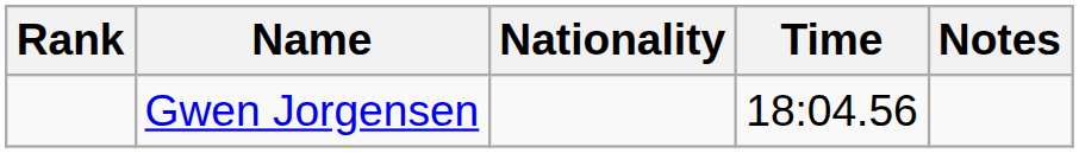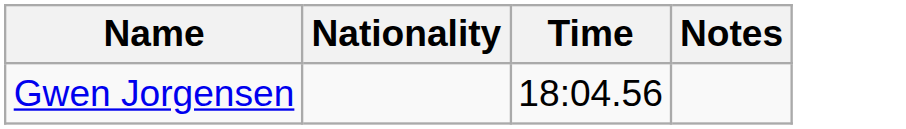- column: Rank
